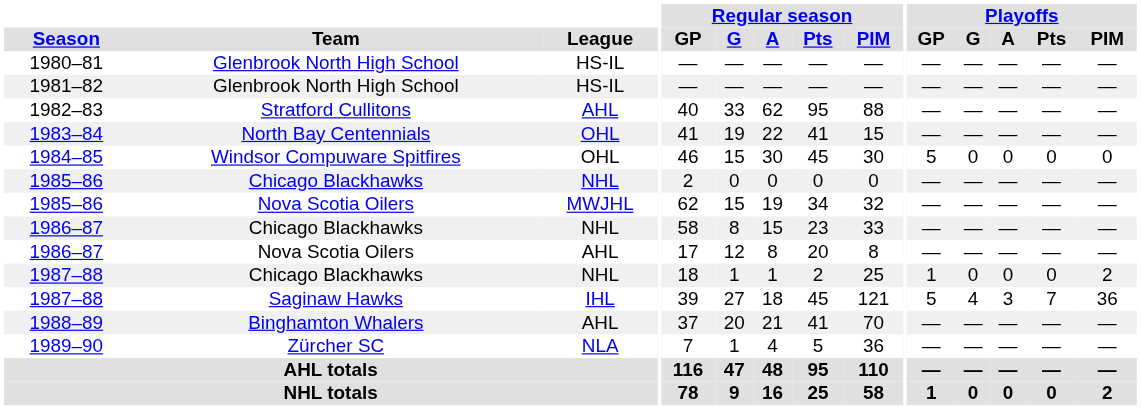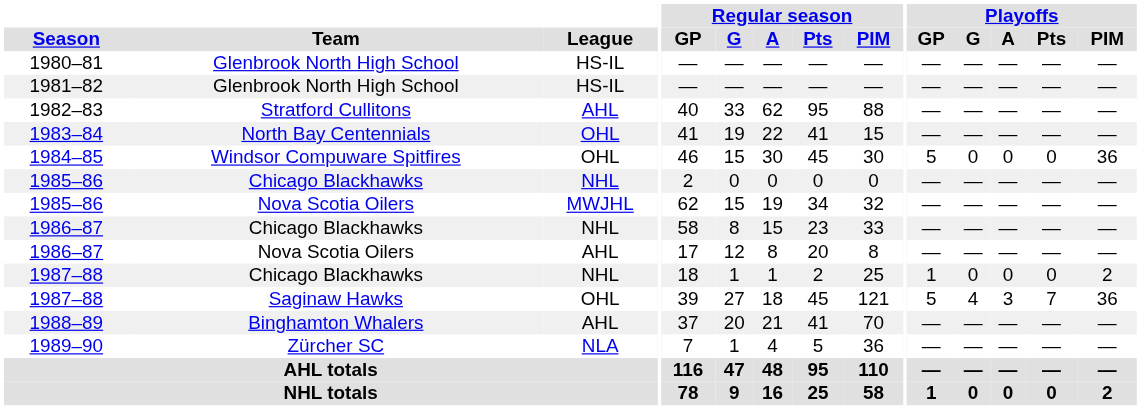1984–85 | Playoffs / PIM: 0 -> 36
1987–88 / Saginaw Hawks | League: IHL -> OHL
